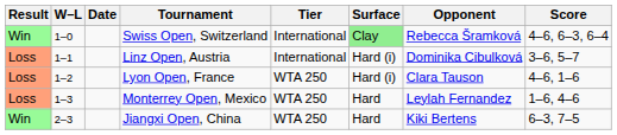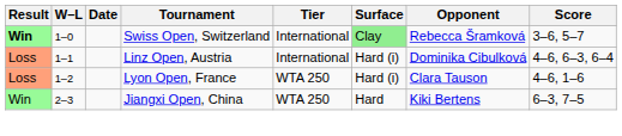Swiss Open, Switzerland | Result: normal -> bold
Swiss Open, Switzerland | Score: 4–6, 6–3, 6–4 -> 3–6, 5–7
Linz Open, Austria | Score: 3–6, 5–7 -> 4–6, 6–3, 6–4
- row: Loss | 1–3 | Monterrey Open, Mexico | WTA 250 | Hard | Leylah Fernandez | 1–6, 4–6
